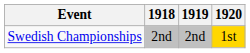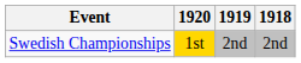columns swapped: 1918 <-> 1920
